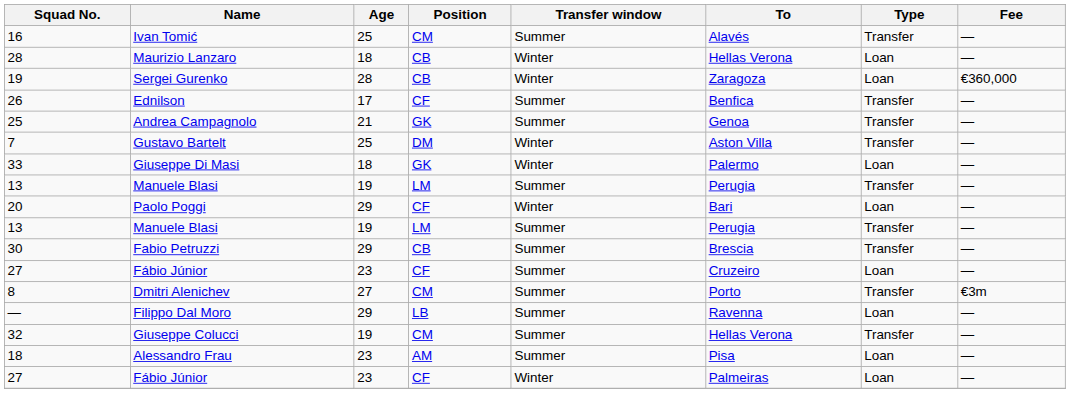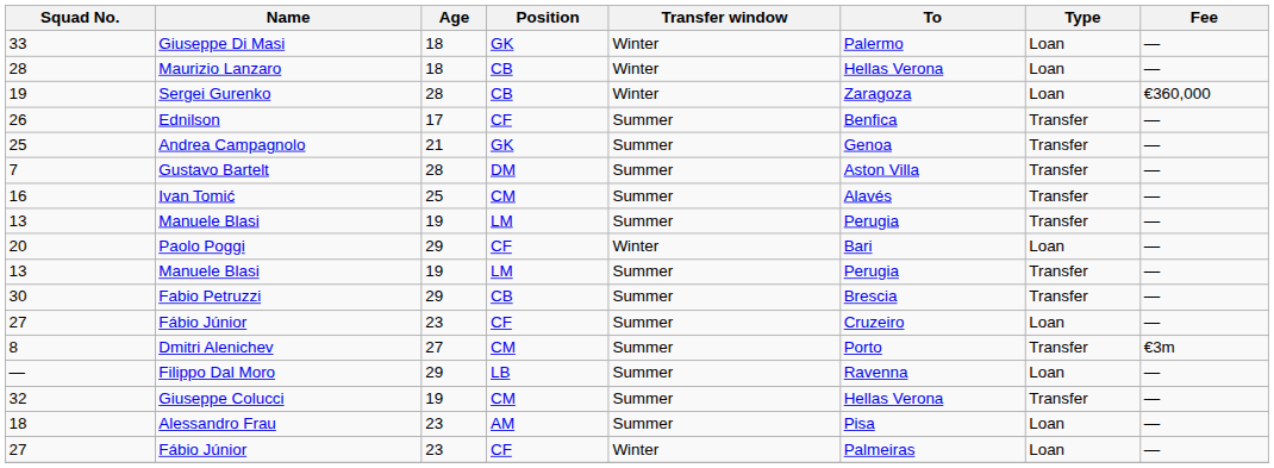rows swapped: 33 <-> 16
7 | Age: 25 -> 28
7 | Transfer window: Winter -> Summer
